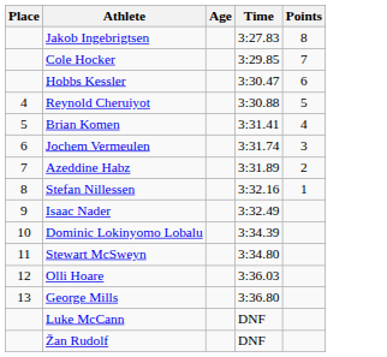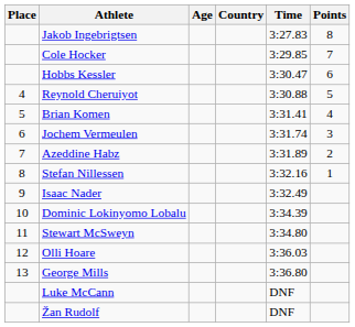+ column: Country
